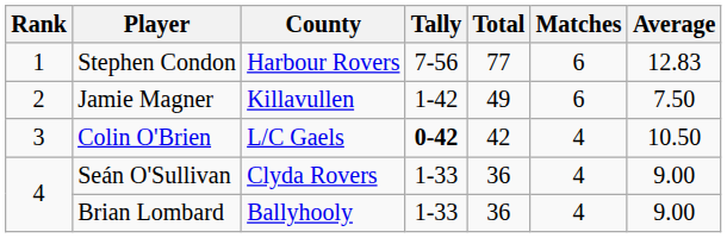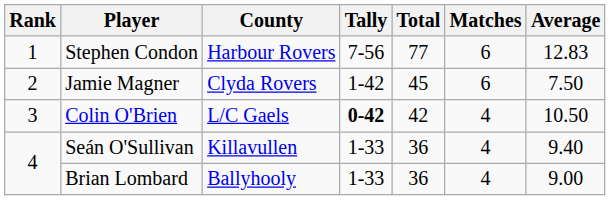Jamie Magner | County: Killavullen -> Clyda Rovers
Jamie Magner | Total: 49 -> 45
Seán O'Sullivan | County: Clyda Rovers -> Killavullen
Seán O'Sullivan | Average: 9.00 -> 9.40
